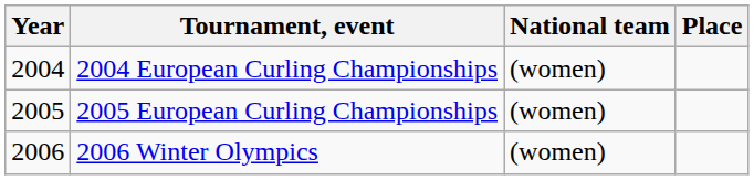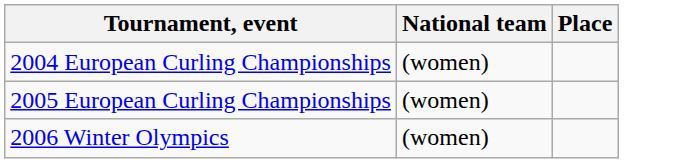- column: Year | 2004 | 2005 | 2006
